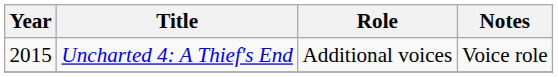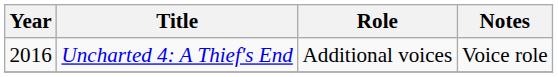Uncharted 4: A Thief's End | Year: 2015 -> 2016
